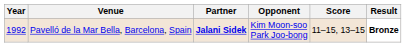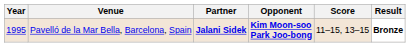Pavelló de la Mar Bella, Barcelona, Spain | Year: 1992 -> 1995
Pavelló de la Mar Bella, Barcelona, Spain | Opponent: normal -> bold
